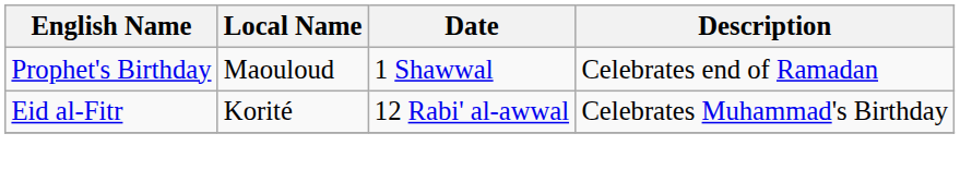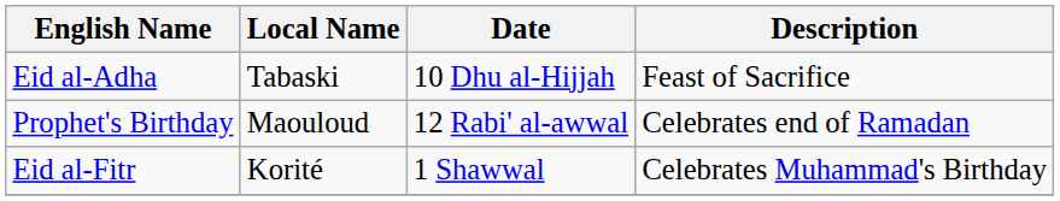+ row: Eid al-Adha | Tabaski | 10 Dhu al-Hijjah | Feast of Sacrifice
Prophet's Birthday | Date: 1 Shawwal -> 12 Rabi' al-awwal
Eid al-Fitr | Date: 12 Rabi' al-awwal -> 1 Shawwal
